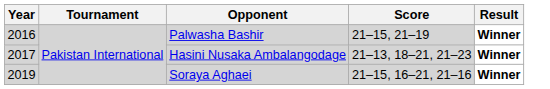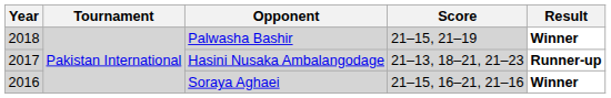Palwasha Bashir | Year: 2016 -> 2018
Hasini Nusaka Ambalangodage | Result: Winner -> Runner-up
Soraya Aghaei | Year: 2019 -> 2016
